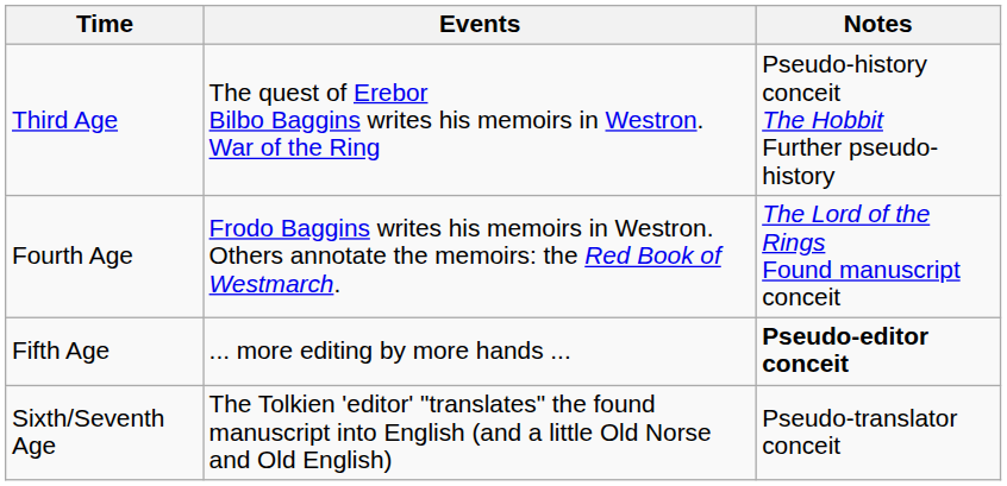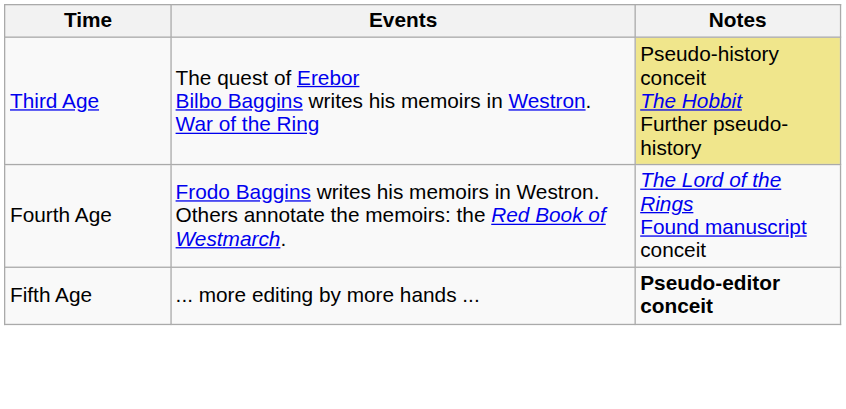Third Age | Notes: no background -> khaki background
- row: Sixth/Seventh Age | The Tolkien 'editor' "translates" the found manuscript into English (and a little Old Norse and Old English) | Pseudo-translator conceit
